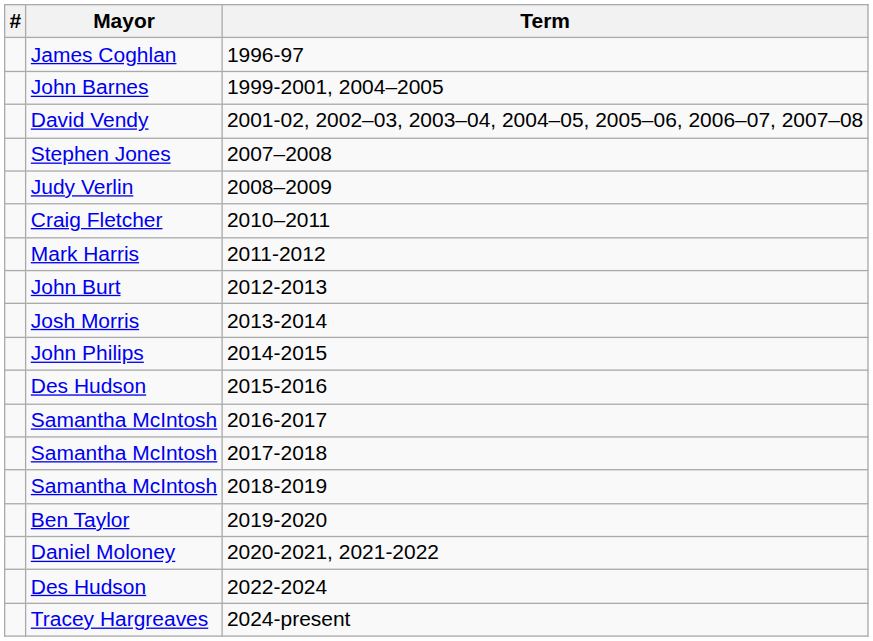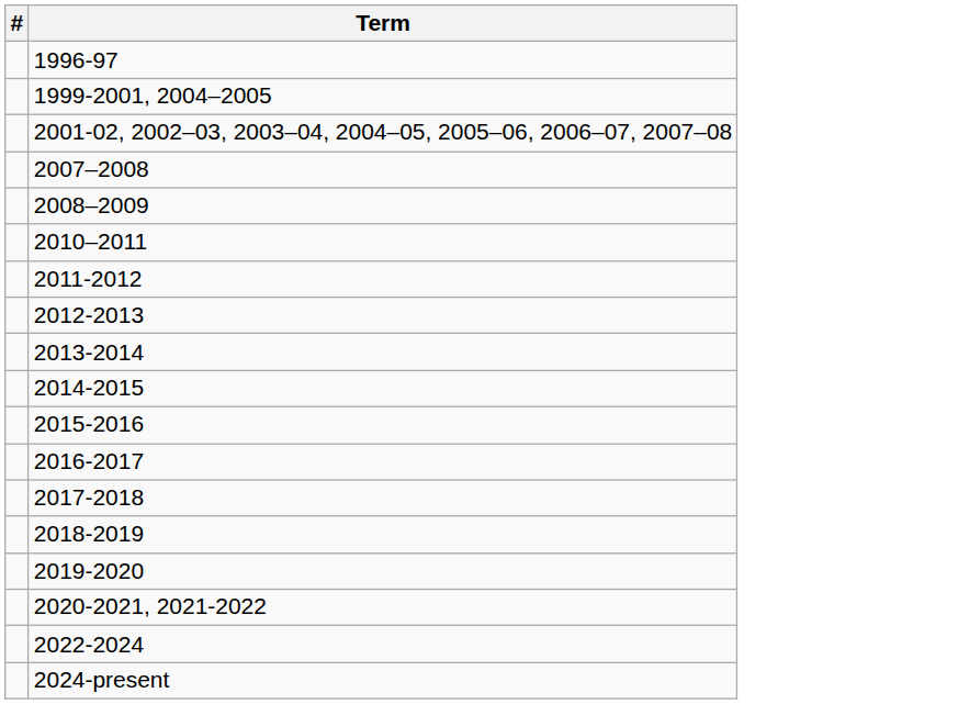- column: Mayor | James Coghlan | John Barnes | David Vendy | Stephen Jones | Judy Verlin | Craig Fletcher | Mark Harris | John Burt | Josh Morris | John Philips | Des Hudson | Samantha McIntosh | Samantha McIntosh | Samantha McIntosh | Ben Taylor | Daniel Moloney | Des Hudson | Tracey Hargreaves
